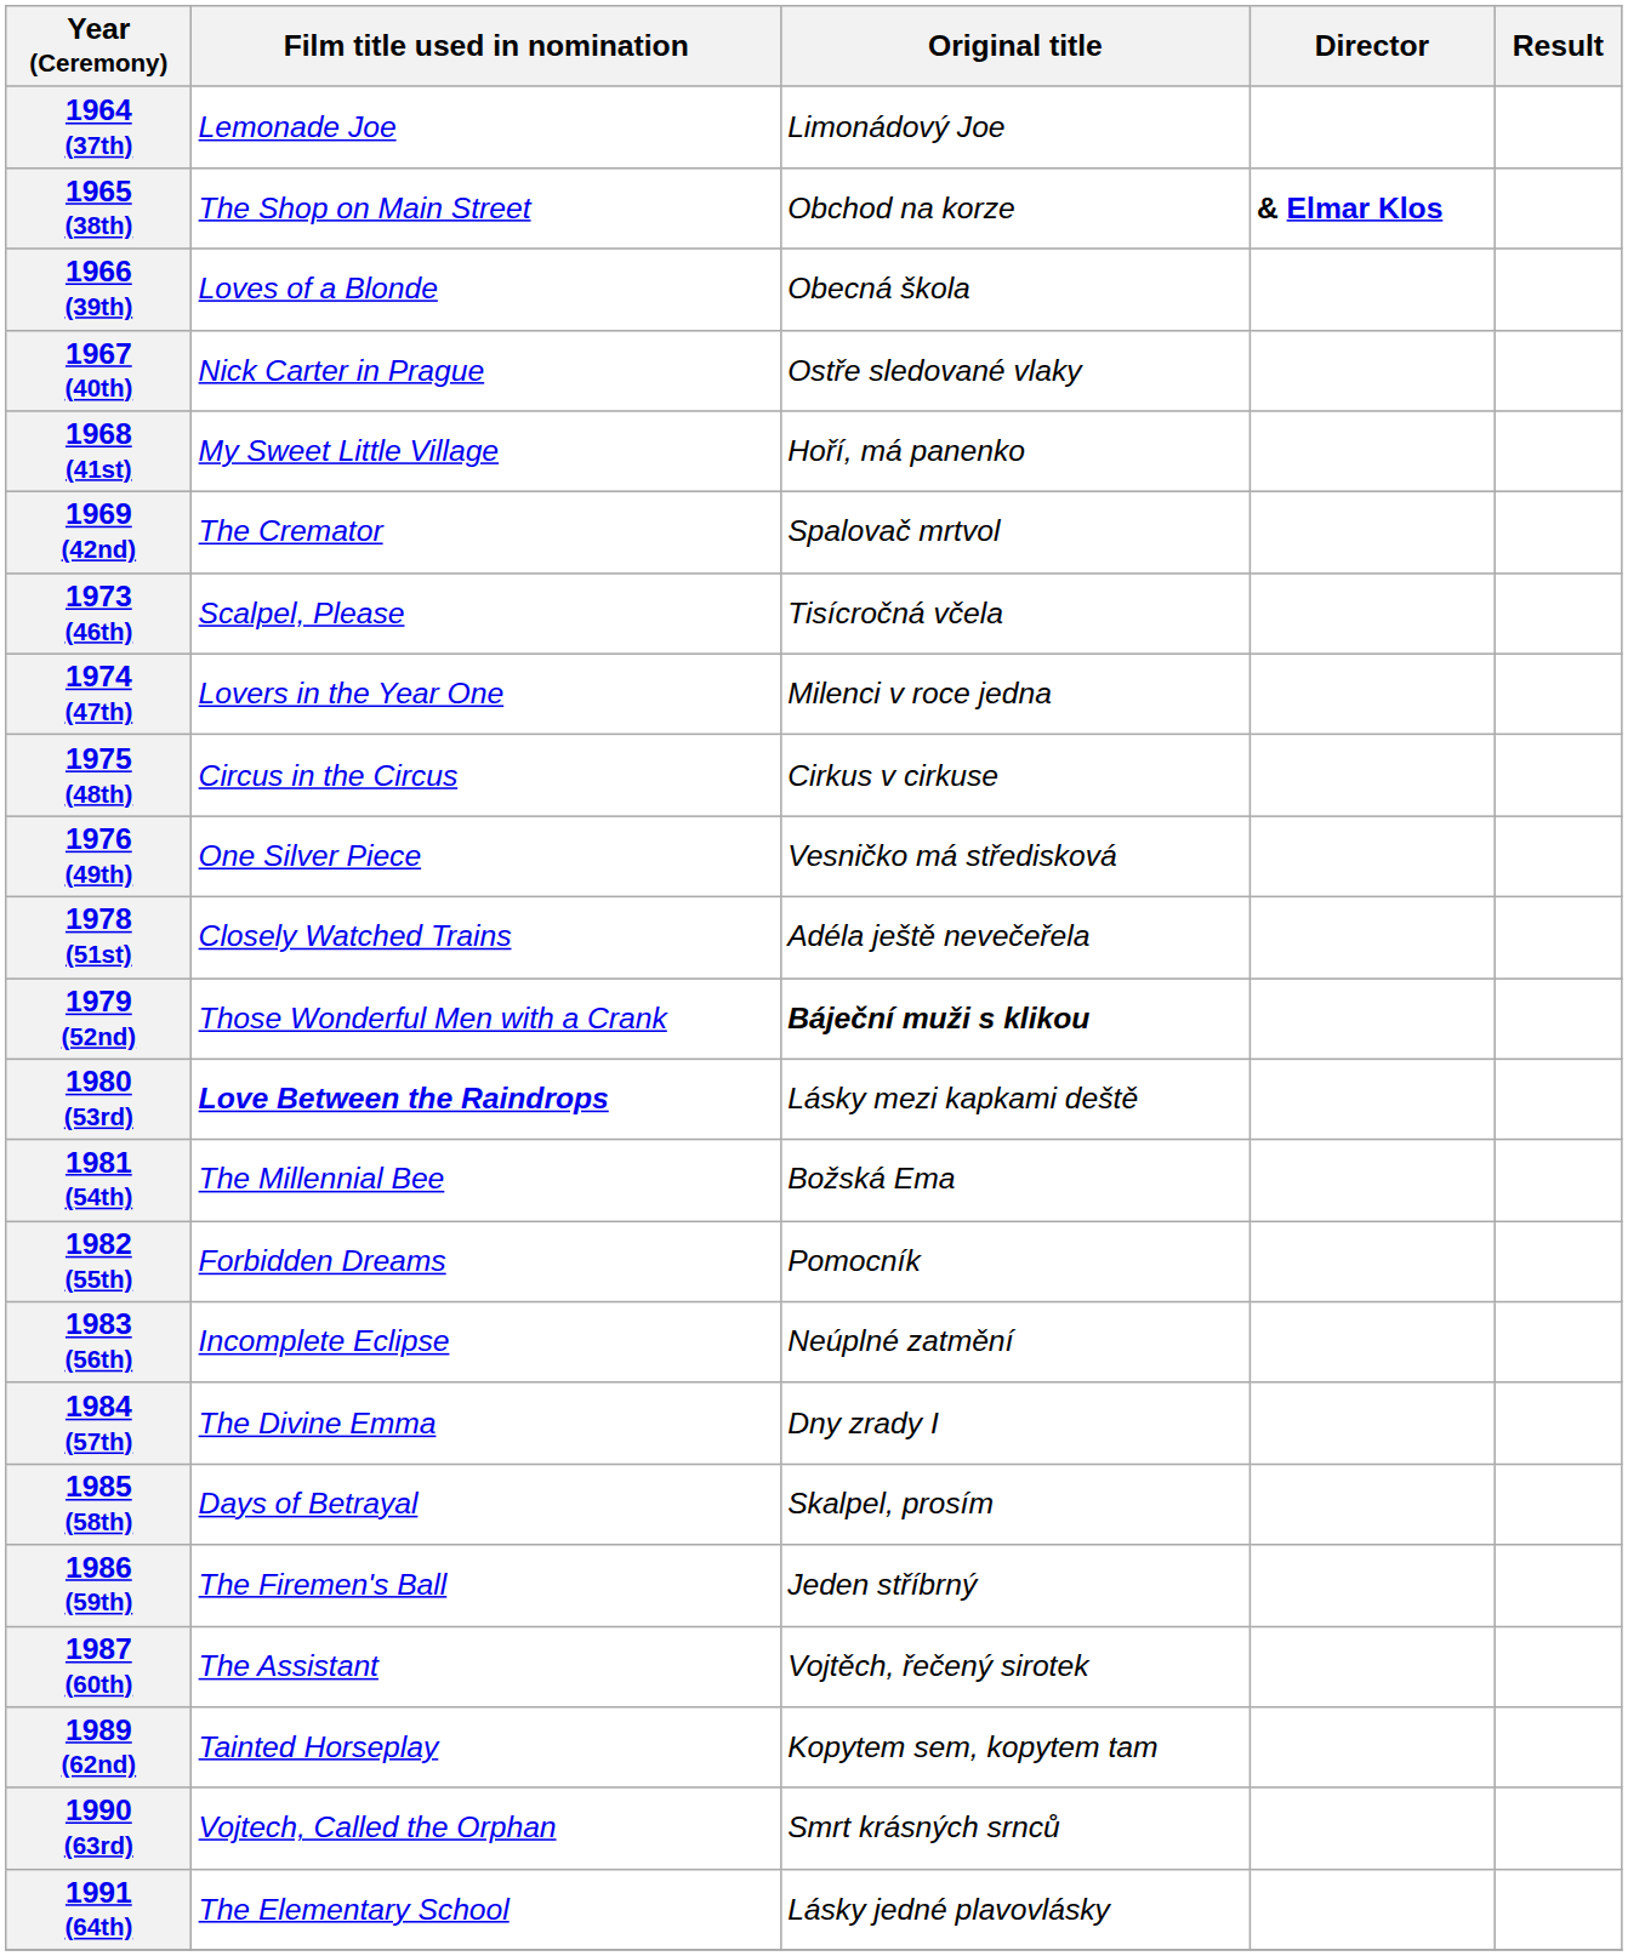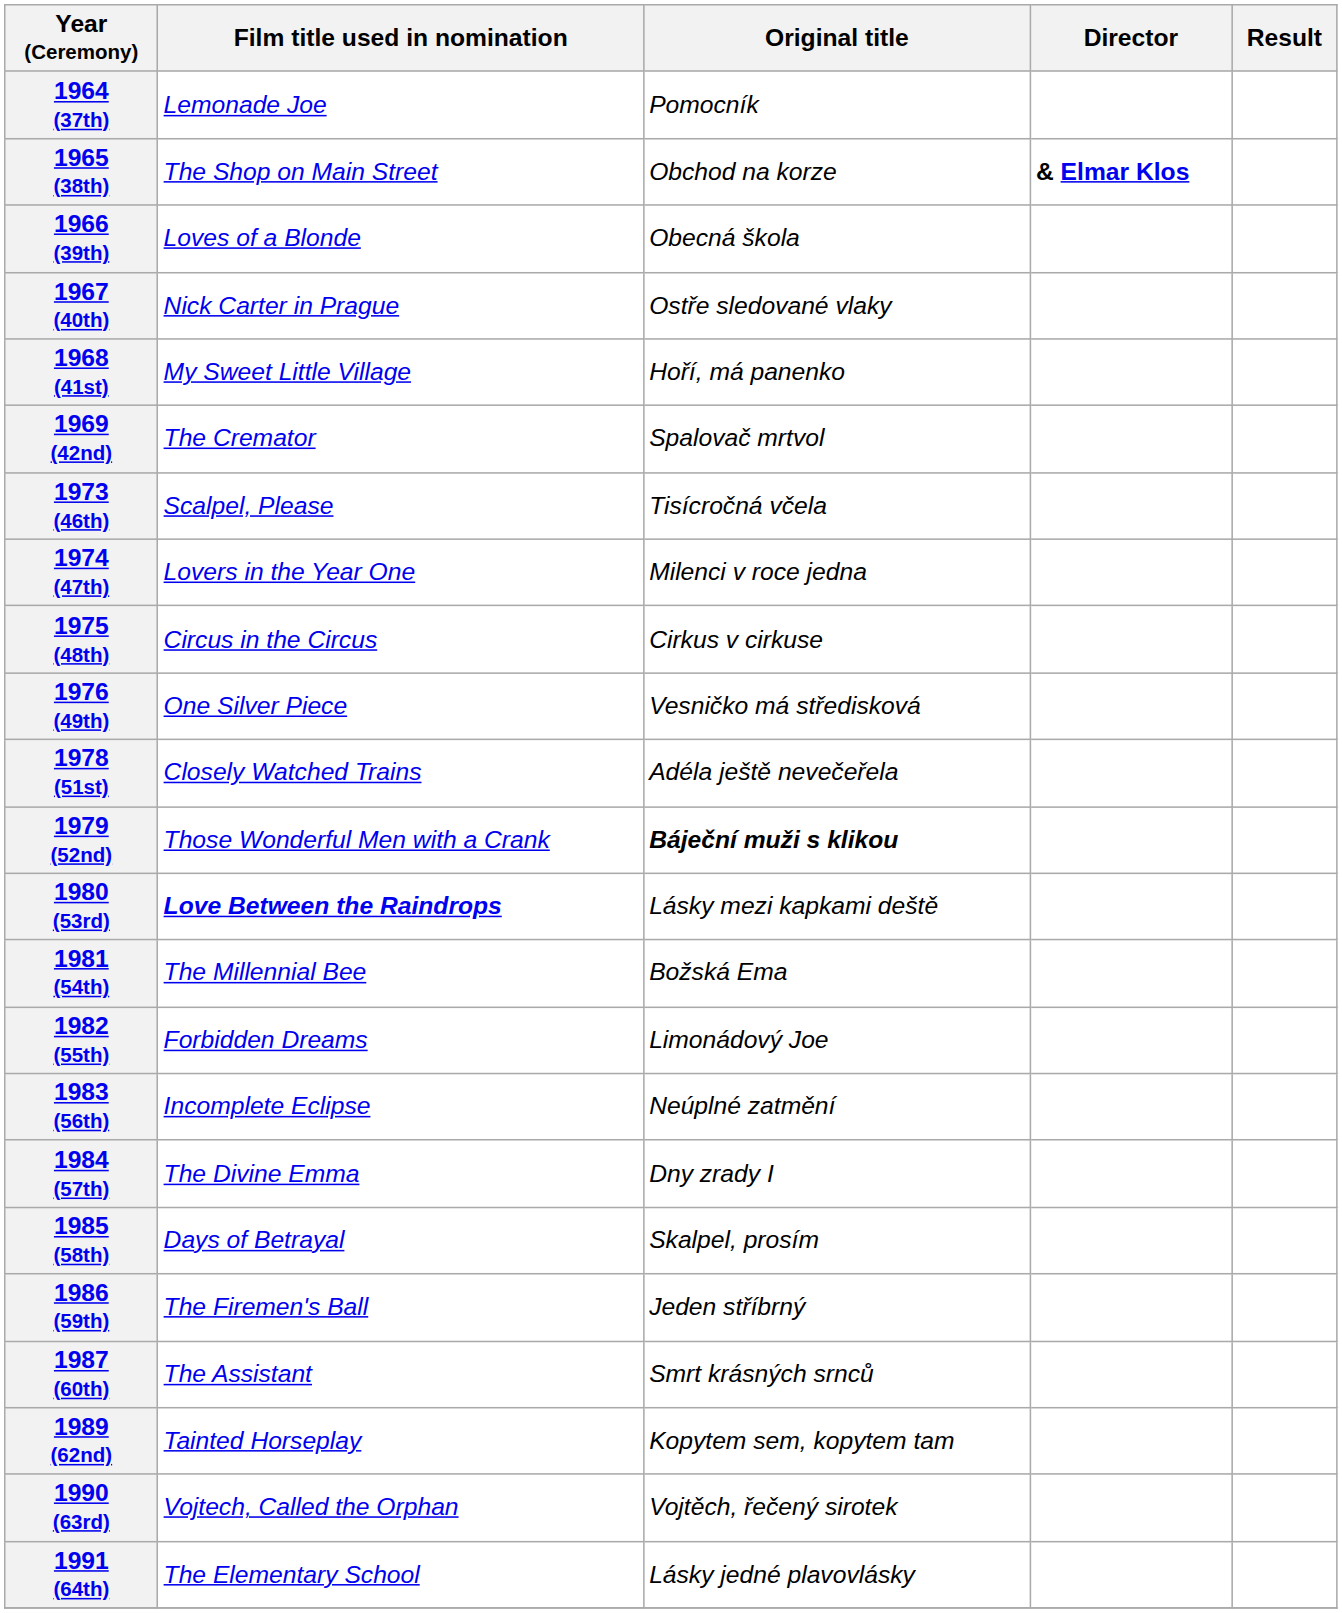1964 (37th) | Original title: Limonádový Joe -> Pomocník
1982 (55th) | Original title: Pomocník -> Limonádový Joe
1987 (60th) | Original title: Vojtěch, řečený sirotek -> Smrt krásných srnců
1990 (63rd) | Original title: Smrt krásných srnců -> Vojtěch, řečený sirotek
